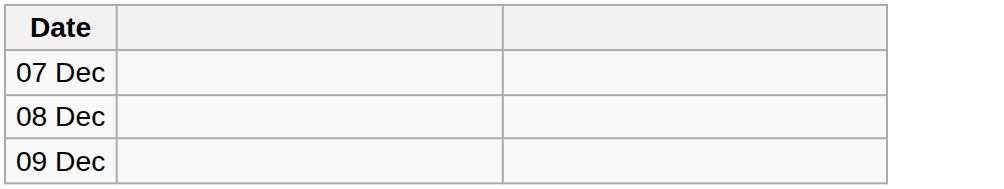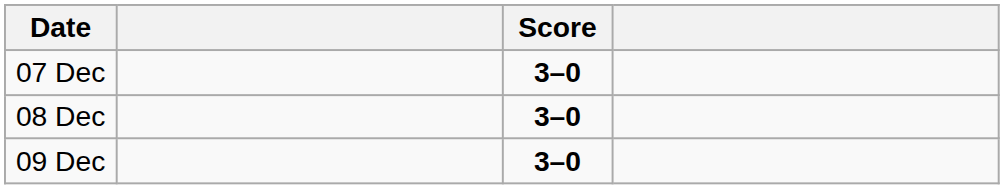+ column: Score | 3–0 | 3–0 | 3–0
